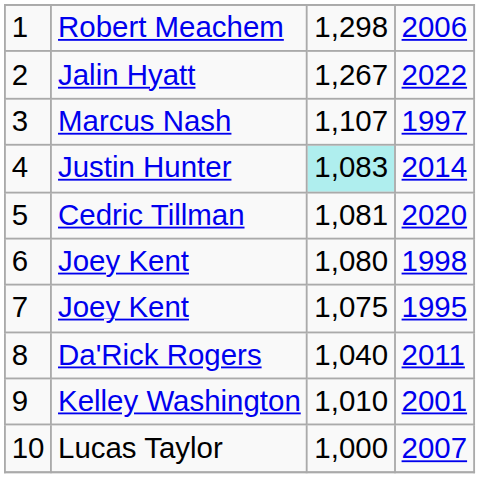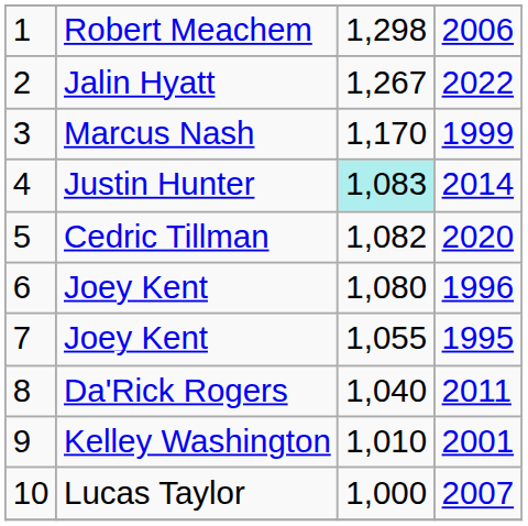Marcus Nash | column 3: 1,107 -> 1,170
Marcus Nash | column 4: 1997 -> 1999
Cedric Tillman | column 3: 1,081 -> 1,082
6 / Joey Kent | column 4: 1998 -> 1996
7 / Joey Kent | column 3: 1,075 -> 1,055
